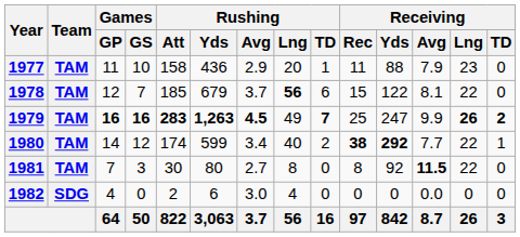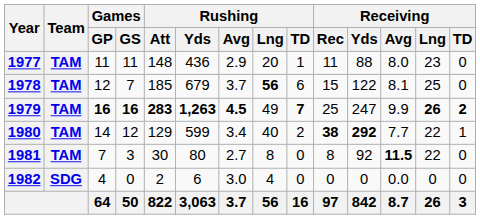1977 | Games / GS: 10 -> 11
1977 | Rushing / Att: 158 -> 148
1977 | Receiving / Avg: 7.9 -> 8.0
1978 | Receiving / Lng: 22 -> 25
1980 | Rushing / Att: 174 -> 129
